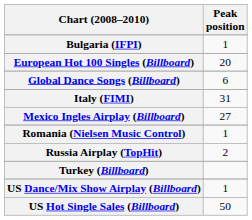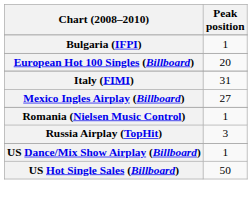- row: Global Dance Songs (Billboard) | 6
Russia Airplay (TopHit) | Peak position: 2 -> 3
- row: Turkey (Billboard)
